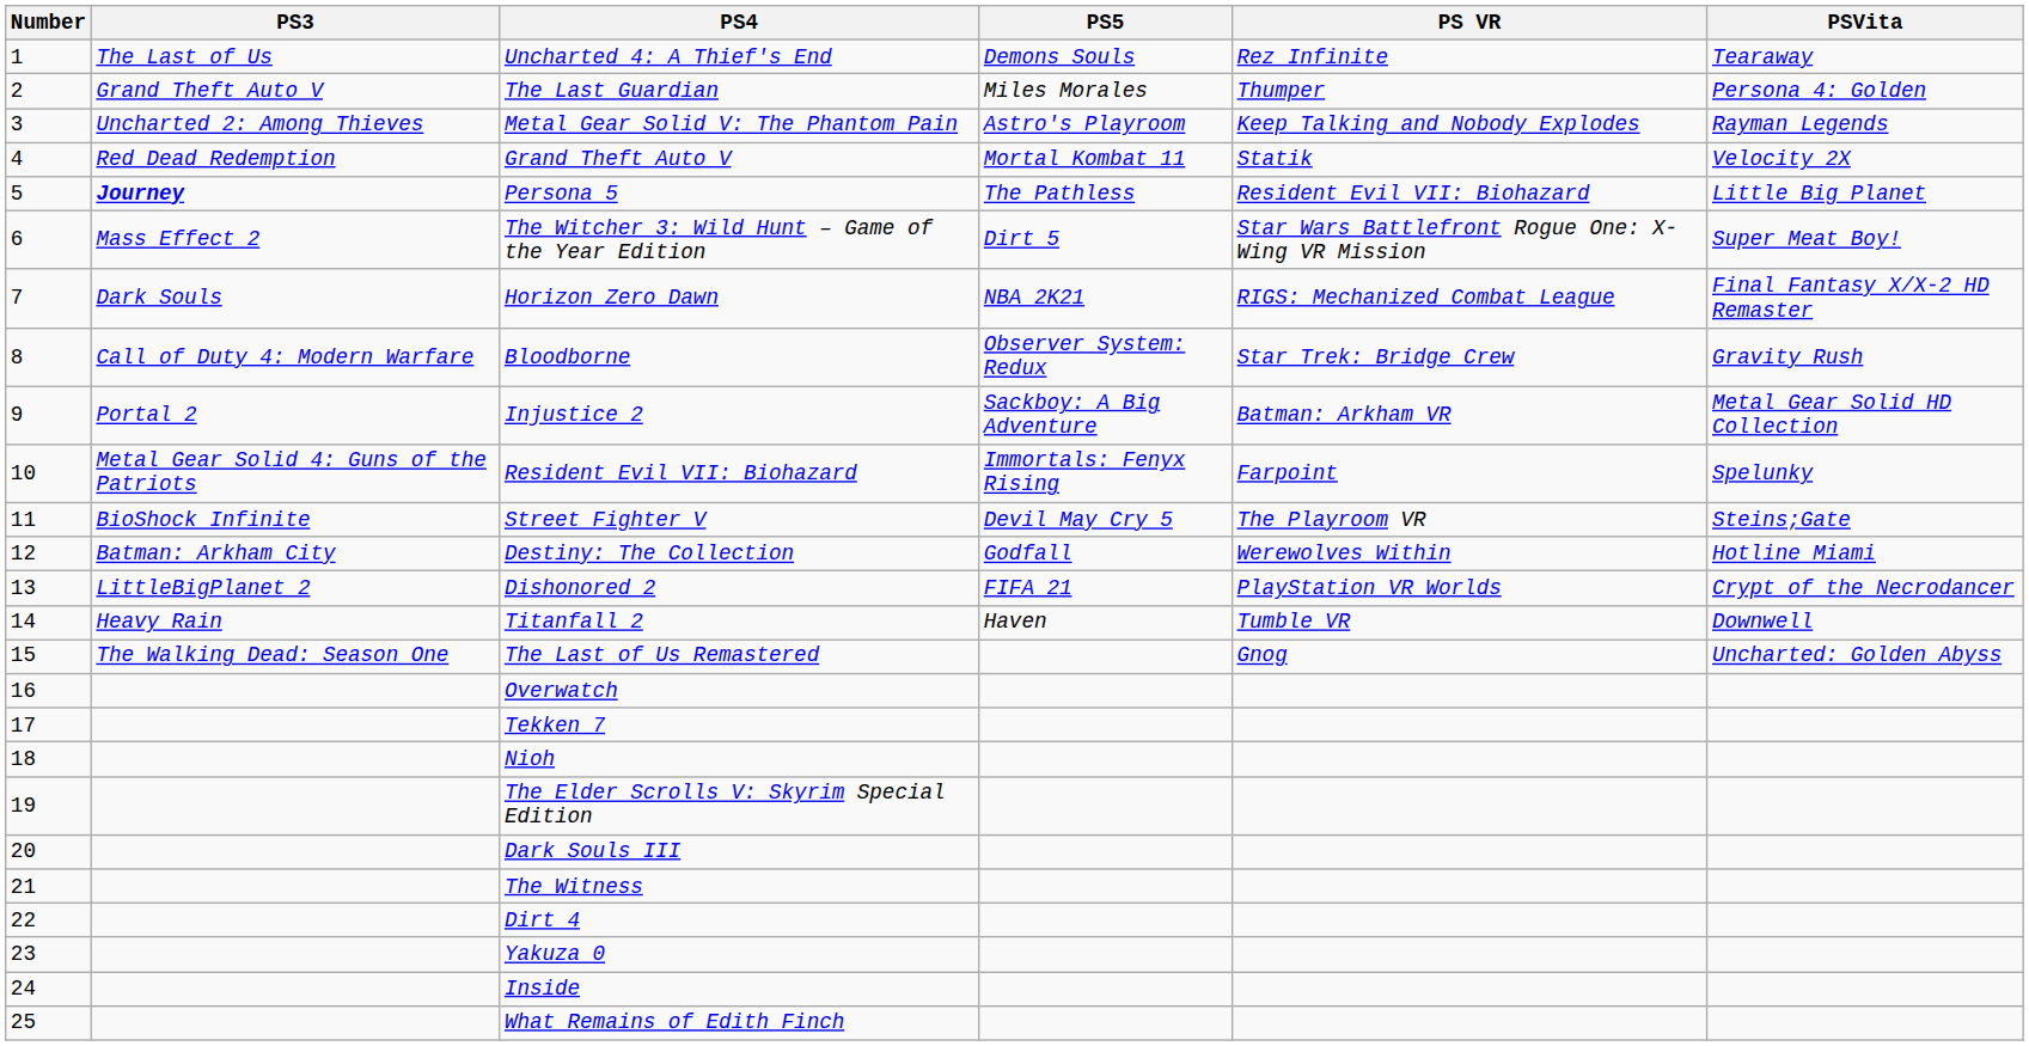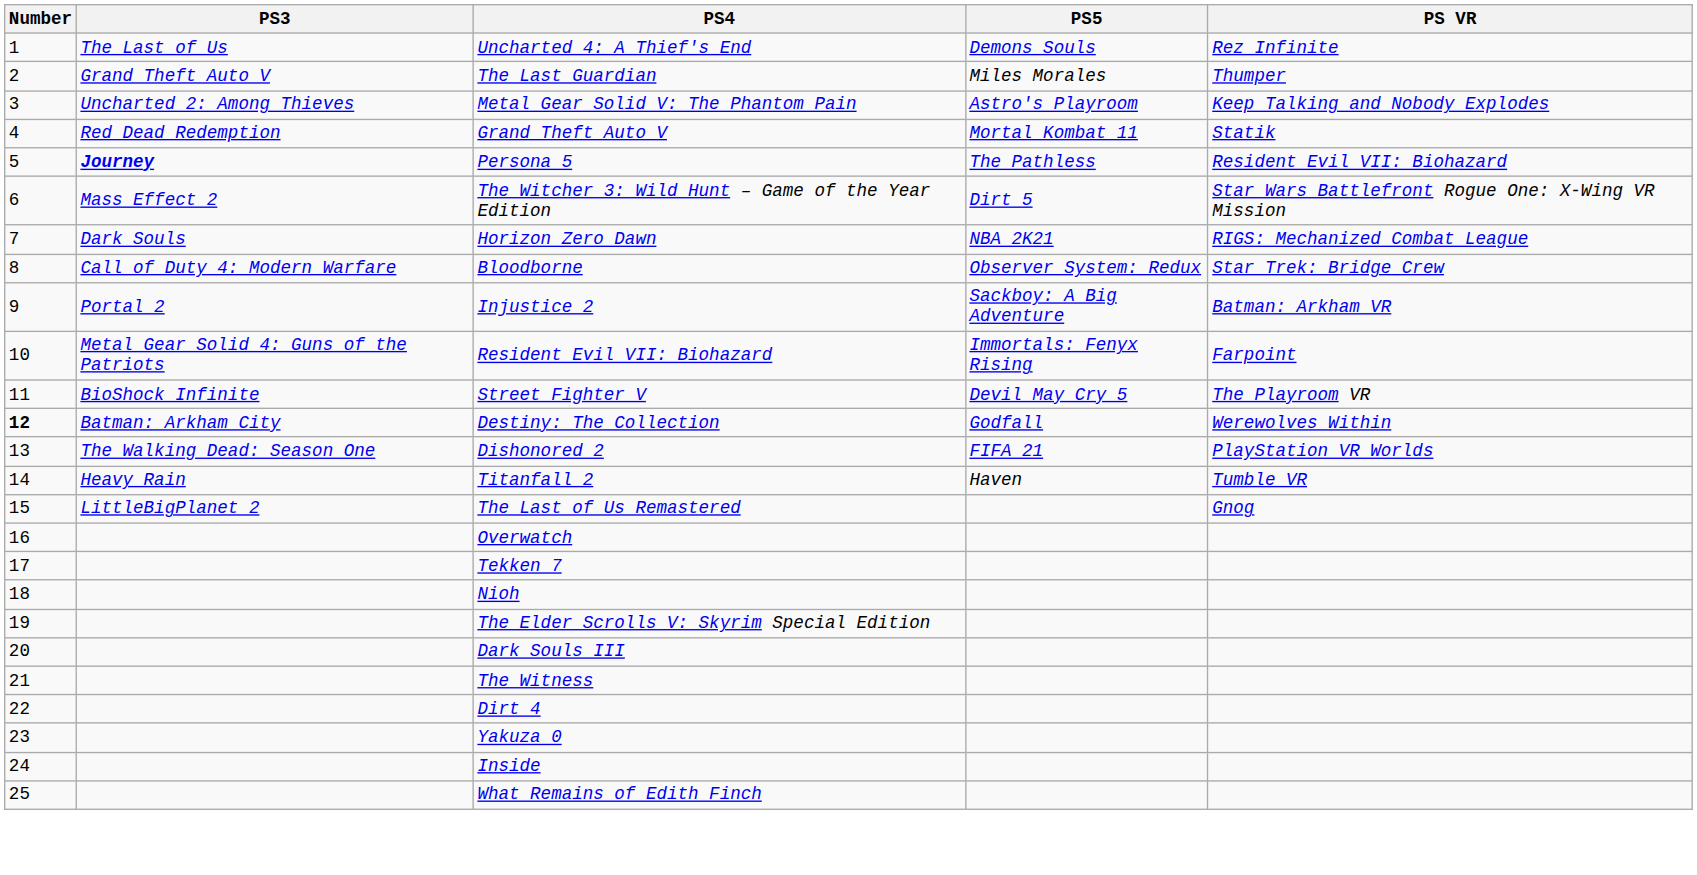- column: PSVita | Tearaway | Persona 4: Golden | Rayman Legends | Velocity 2X | Little Big Planet | Super Meat Boy! | Final Fantasy X/X-2 HD Remaster | Gravity Rush | Metal Gear Solid HD Collection | Spelunky | Steins;Gate | Hotline Miami | Crypt of the Necrodancer | Downwell | Uncharted: Golden Abyss
Destiny: The Collection | Number: normal -> bold
Dishonored 2 | PS3: LittleBigPlanet 2 -> The Walking Dead: Season One
The Last of Us Remastered | PS3: The Walking Dead: Season One -> LittleBigPlanet 2
